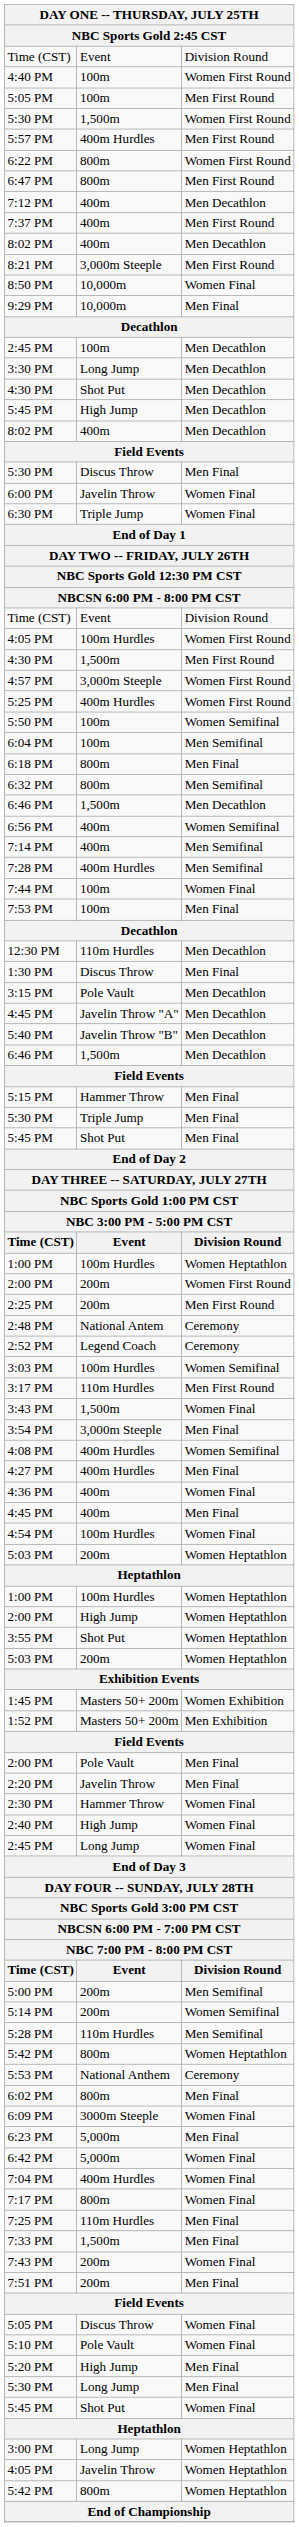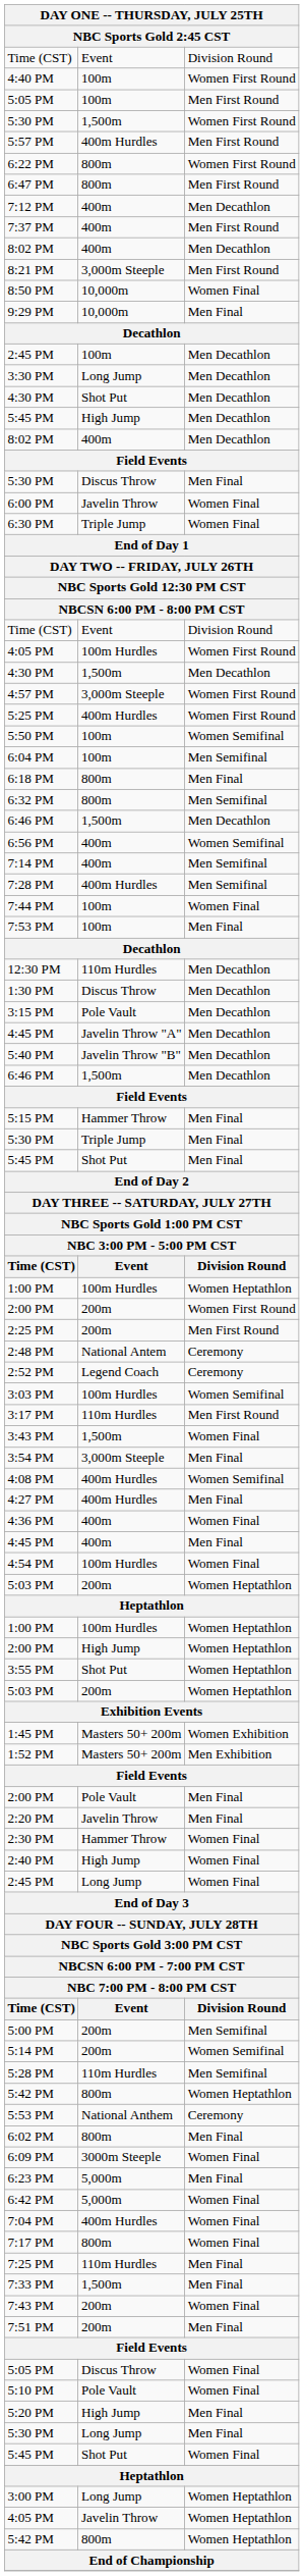4:30 PM / 1,500m | column 3: Men First Round -> Men Decathlon
1:30 PM | column 3: Men Final -> Men Decathlon
